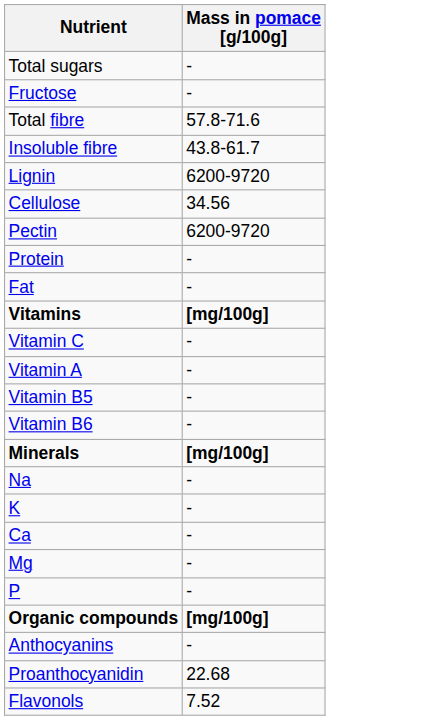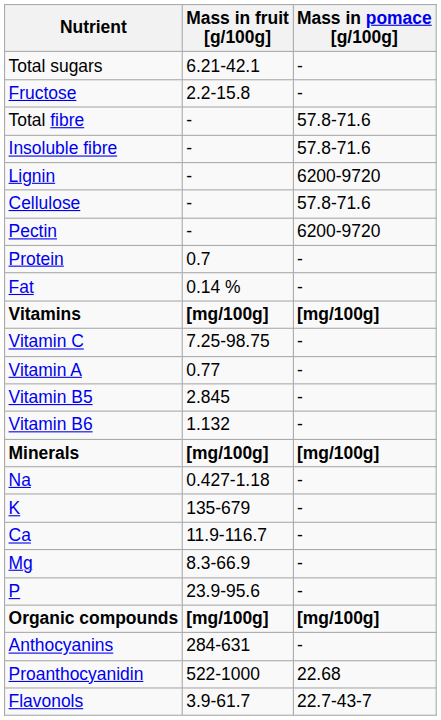+ column: Mass in fruit [g/100g] | 6.21-42.1 | 2.2-15.8 | - | - | - | - | - | 0.7 | 0.14 % | [mg/100g] | 7.25-98.75 | 0.77 | 2.845 | 1.132 | [mg/100g] | 0.427-1.18 | 135-679 | 11.9-116.7 | 8.3-66.9 | 23.9-95.6 | [mg/100g] | 284-631 | 522-1000 | 3.9-61.7
Insoluble fibre | Mass in pomace [g/100g]: 43.8-61.7 -> 57.8-71.6
Cellulose | Mass in pomace [g/100g]: 34.56 -> 57.8-71.6
Flavonols | Mass in pomace [g/100g]: 7.52 -> 22.7-43-7
